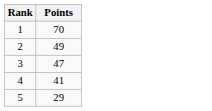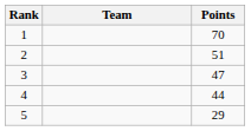+ column: Team
2 | Points: 49 -> 51
4 | Points: 41 -> 44
